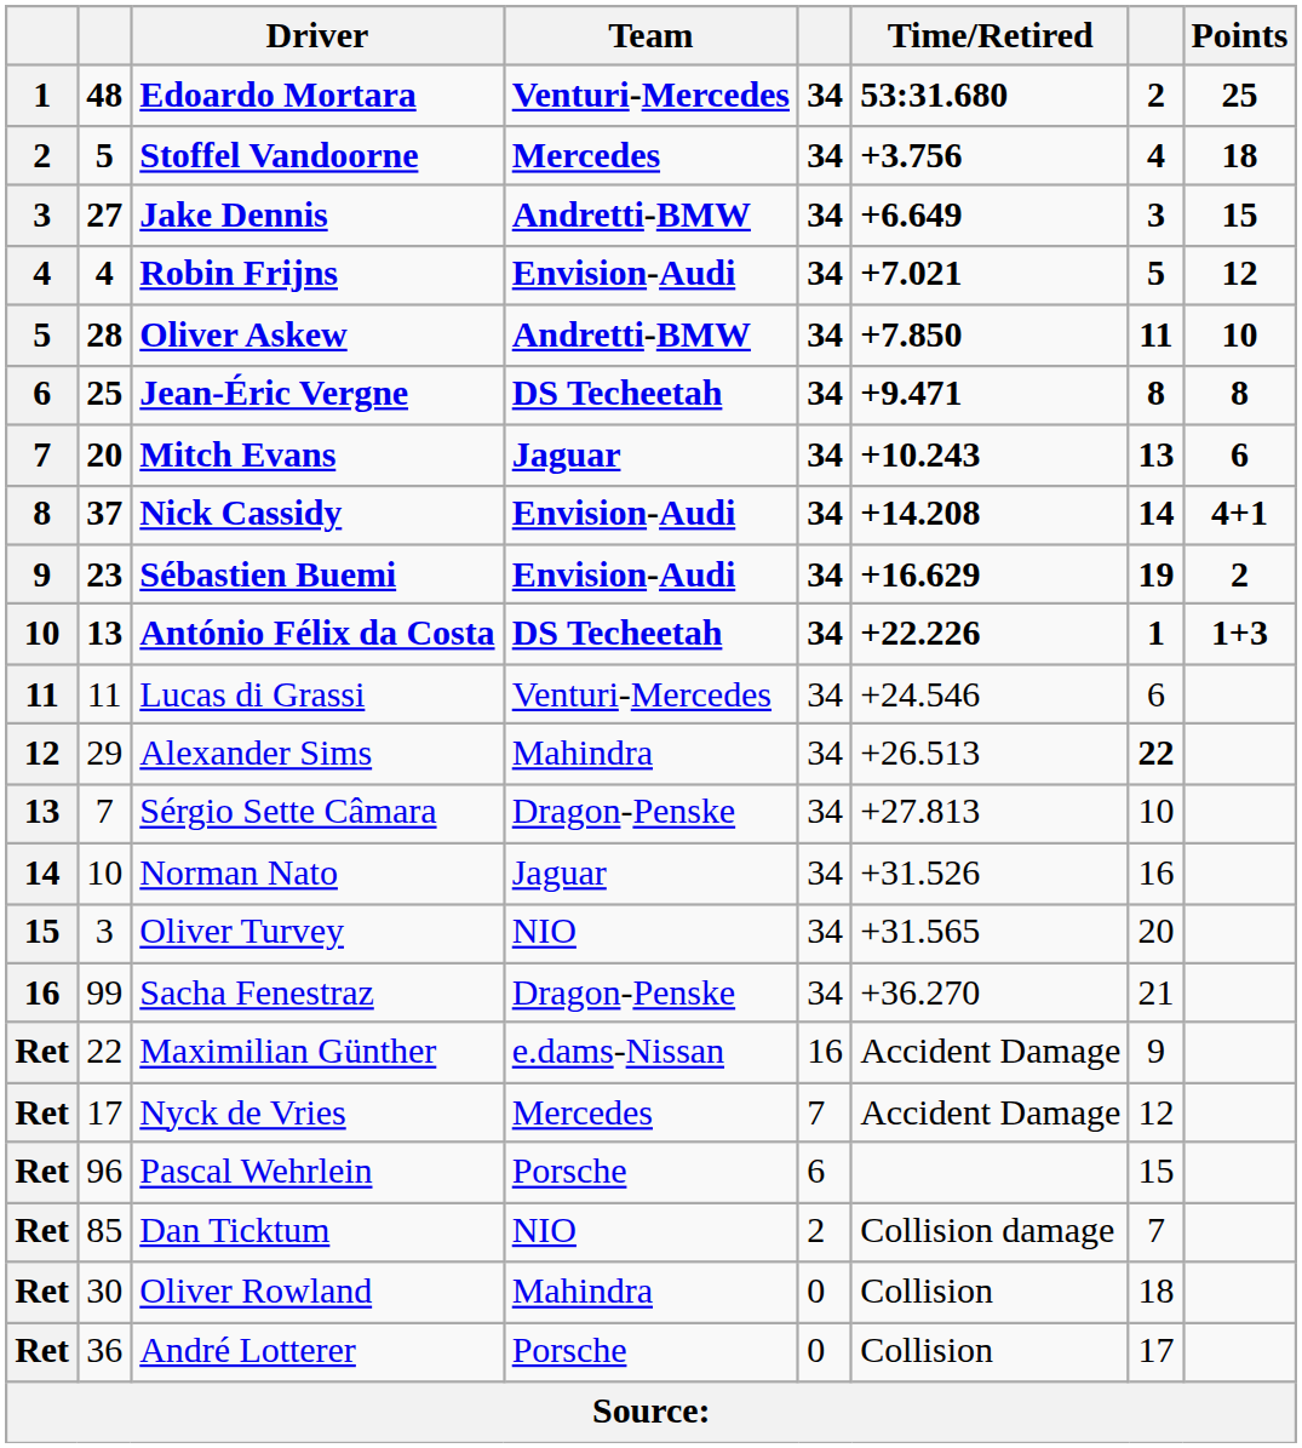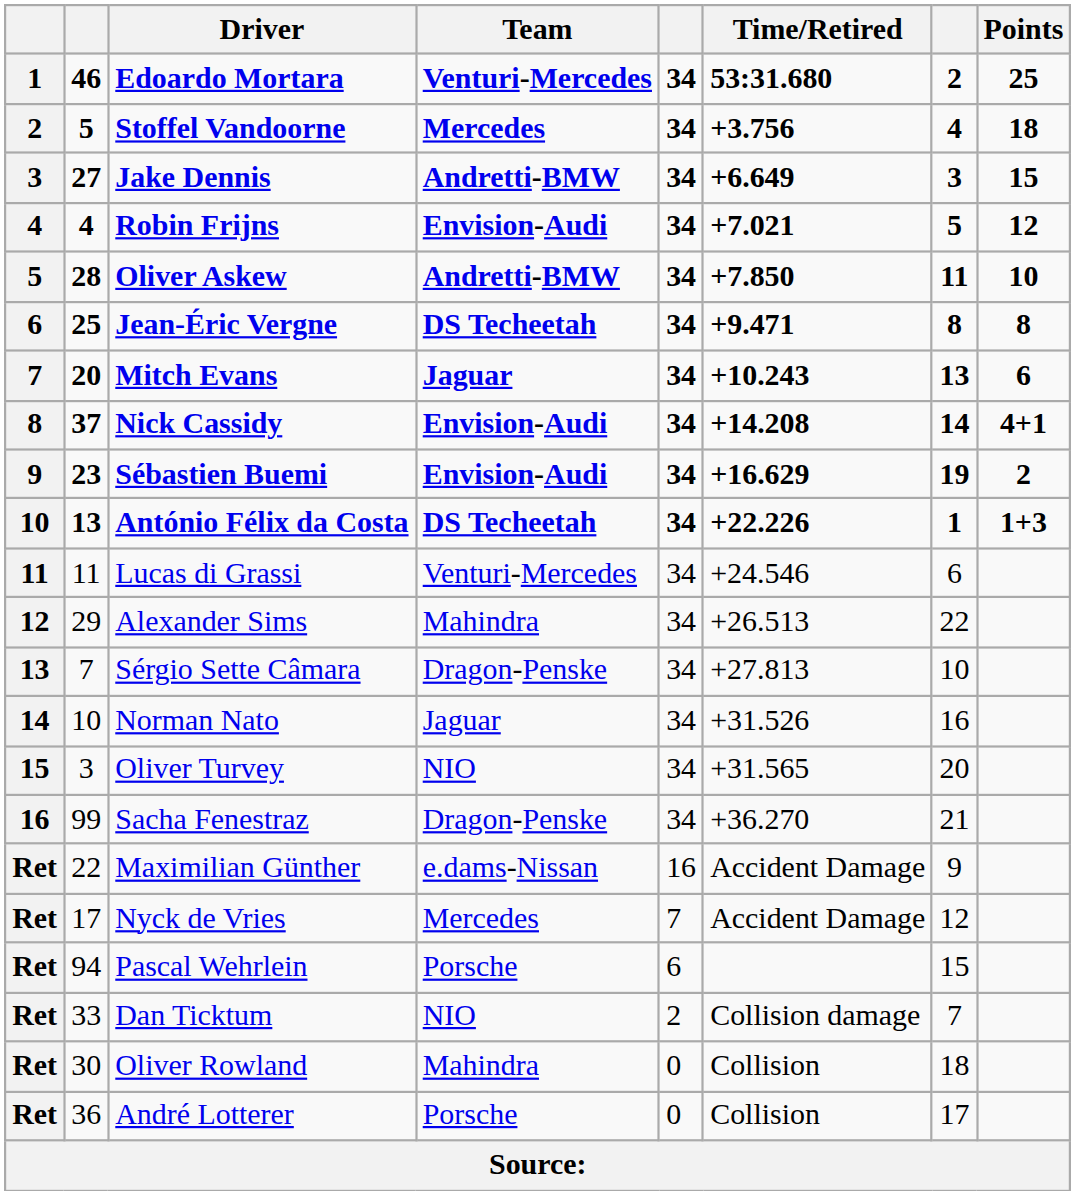Edoardo Mortara | column 2: 48 -> 46
Alexander Sims | column 7: bold -> normal
Pascal Wehrlein | column 2: 96 -> 94
Dan Ticktum | column 2: 85 -> 33
